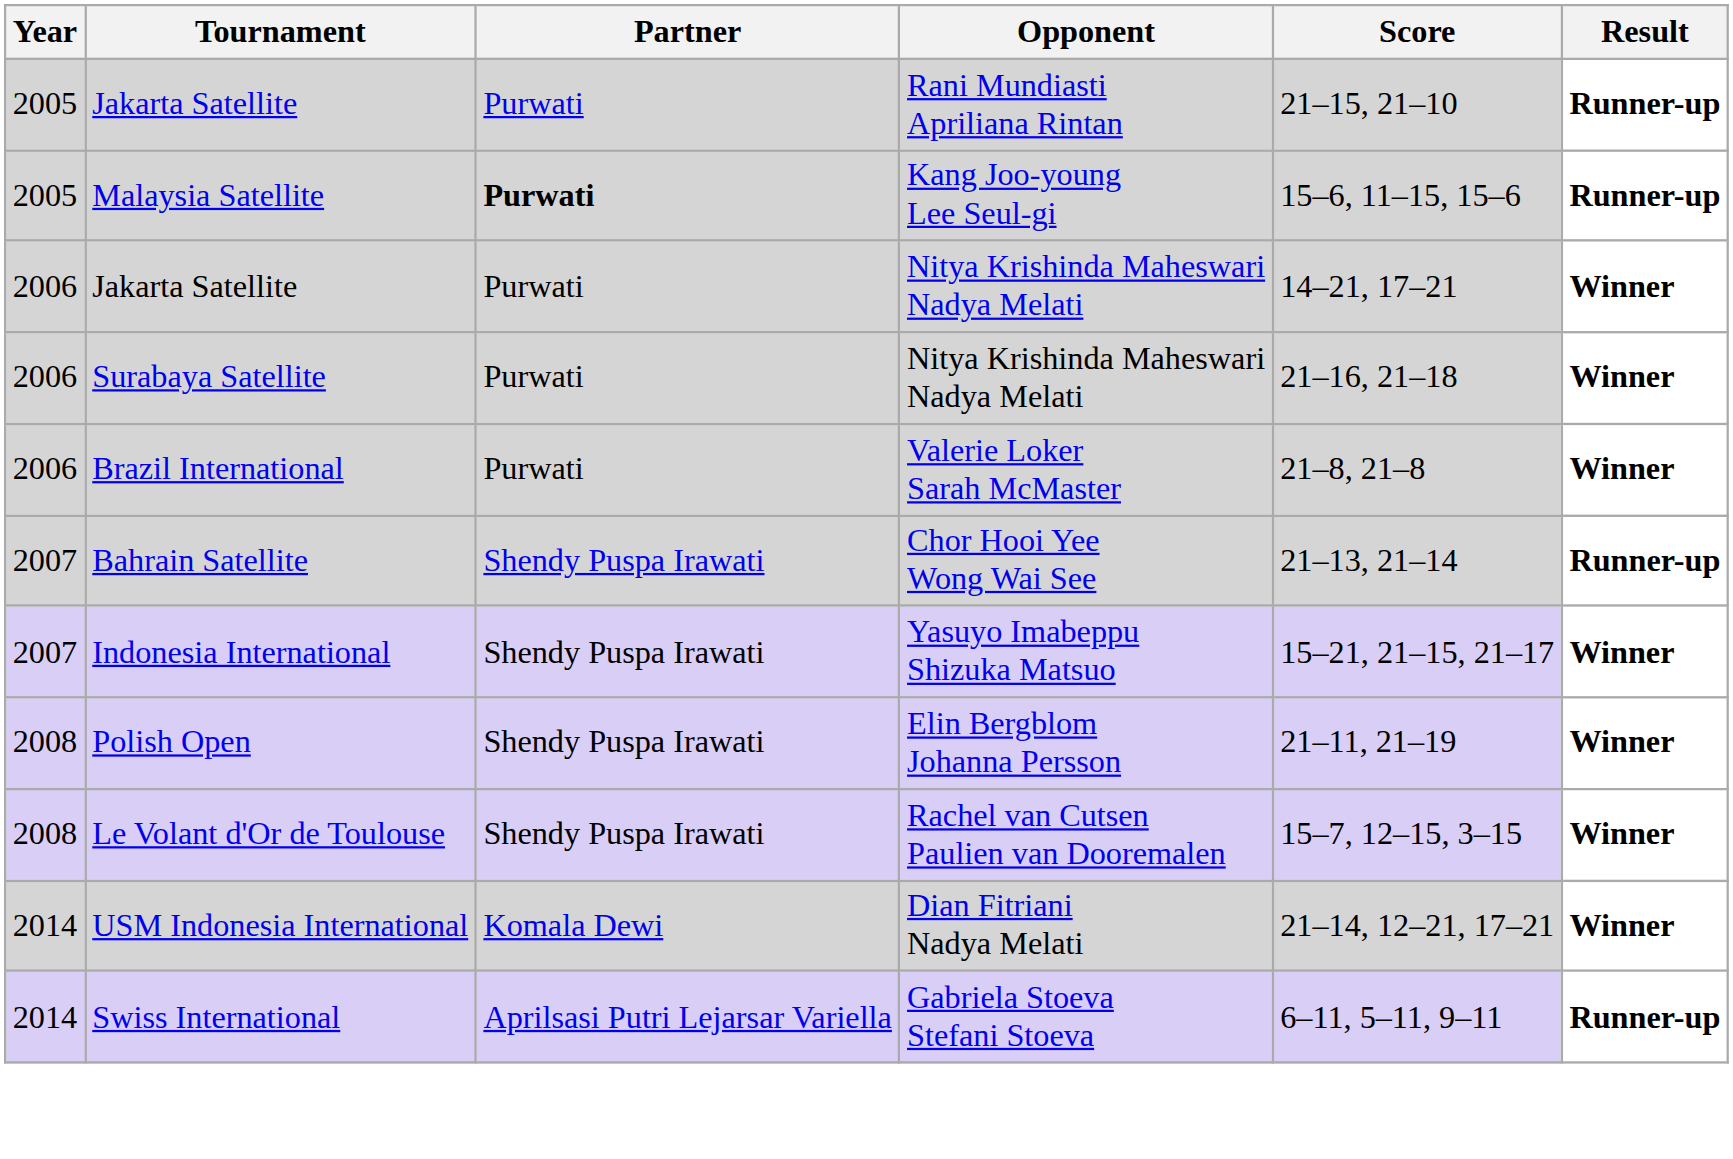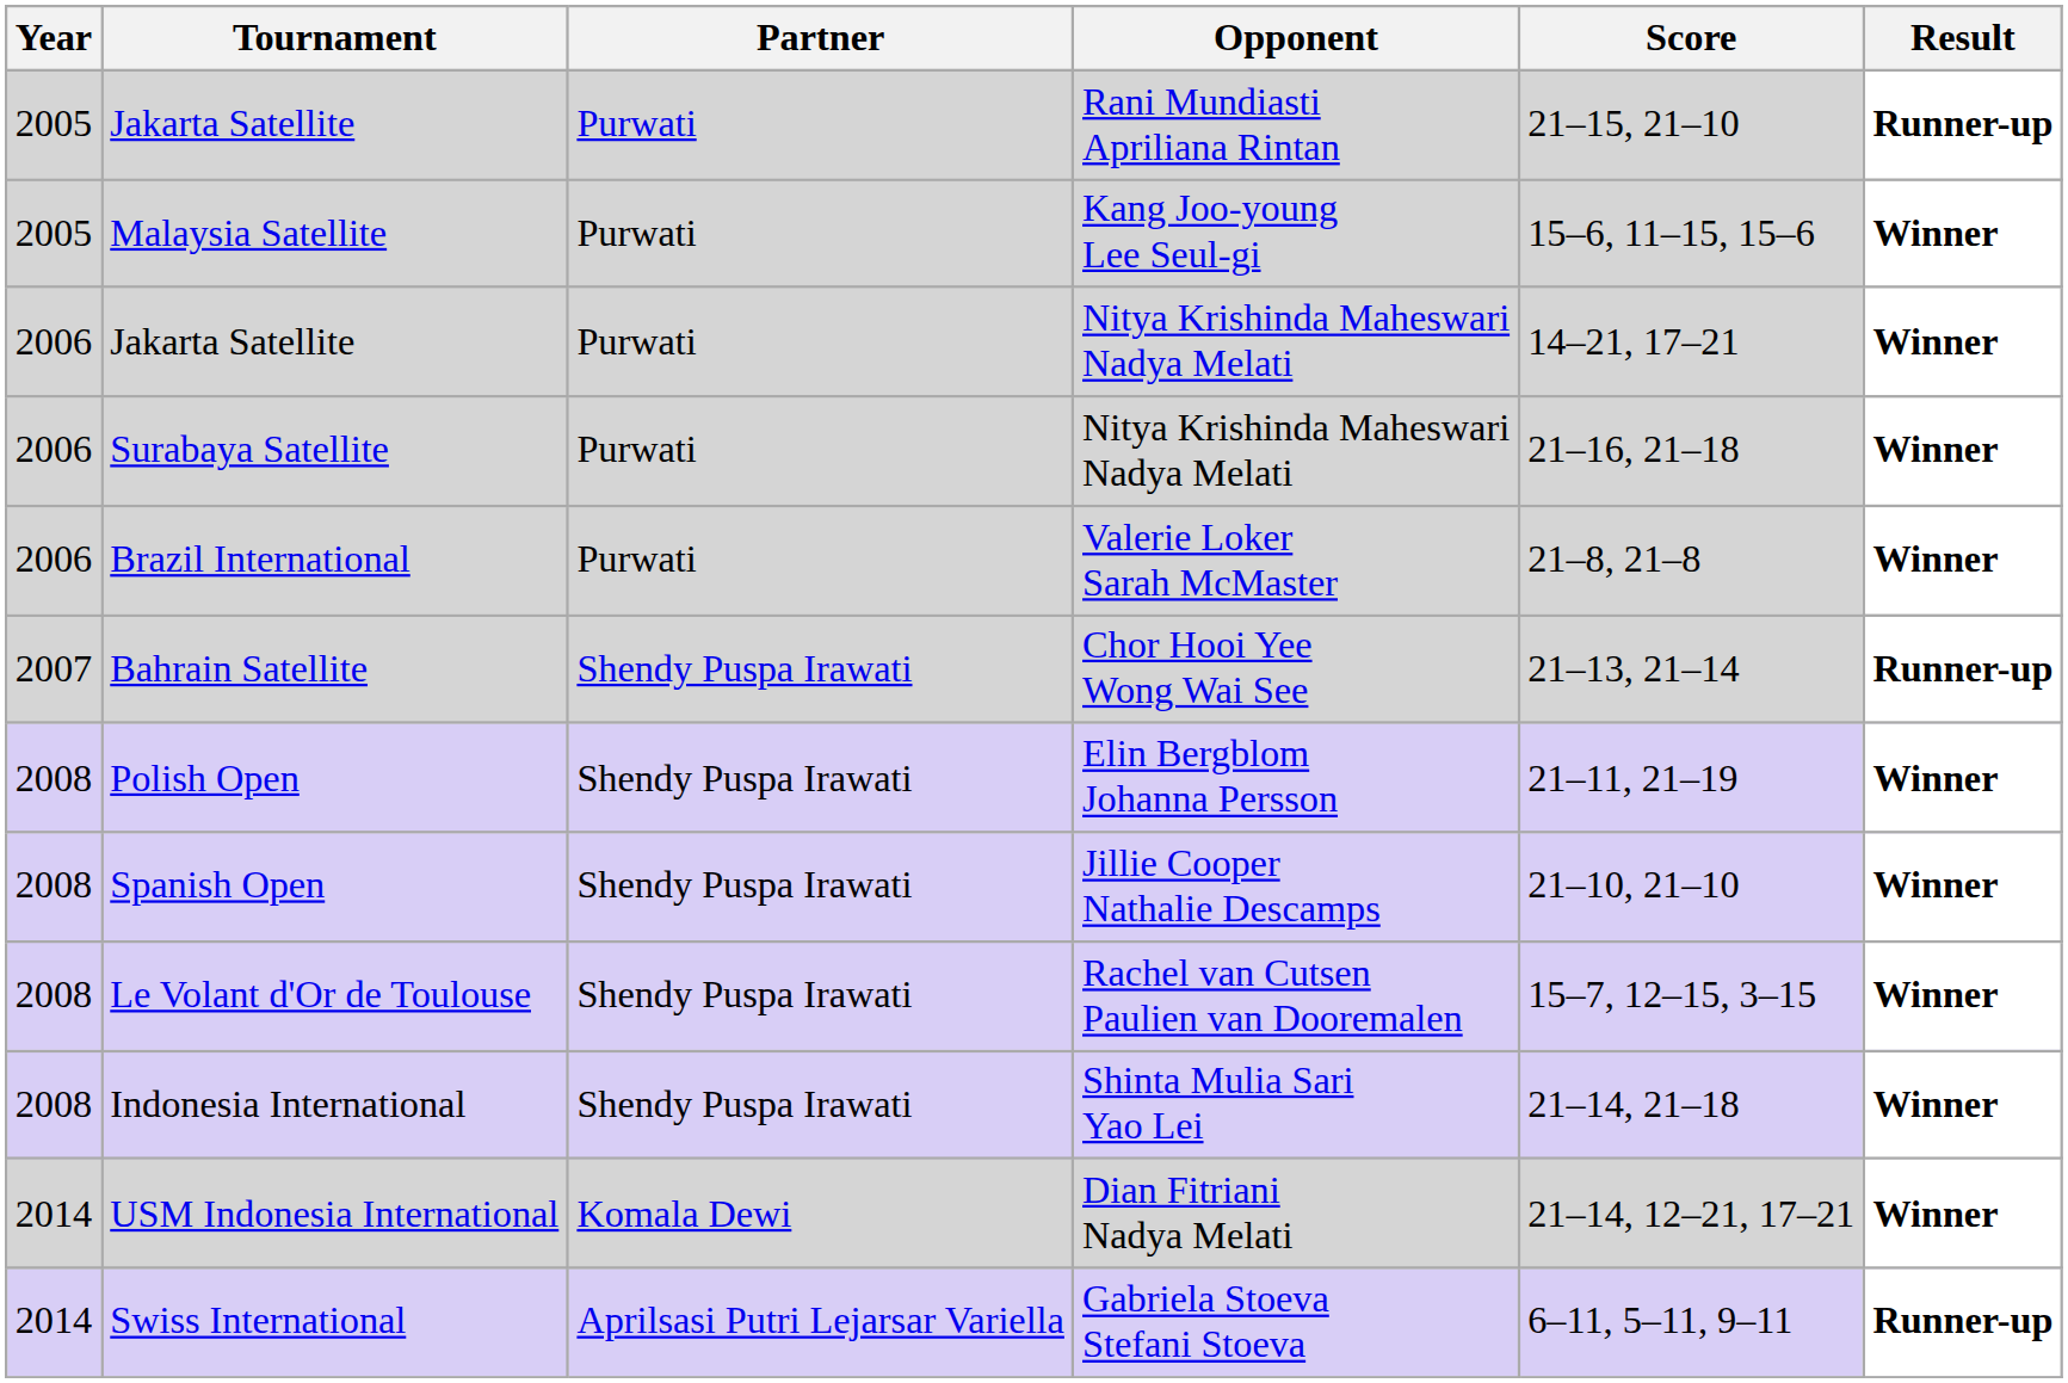Kang Joo-young Lee Seul-gi | Partner: bold -> normal
Kang Joo-young Lee Seul-gi | Result: Runner-up -> Winner
- row: 2007 | Indonesia International | Shendy Puspa Irawati | Yasuyo Imabeppu Shizuka Matsuo | 15–21, 21–15, 21–17 | Winner
+ row: 2008 | Spanish Open | Shendy Puspa Irawati | Jillie Cooper Nathalie Descamps | 21–10, 21–10 | Winner
+ row: 2008 | Indonesia International | Shendy Puspa Irawati | Shinta Mulia Sari Yao Lei | 21–14, 21–18 | Winner
